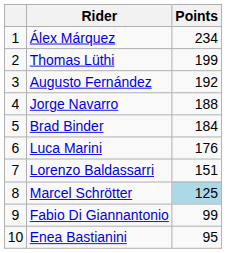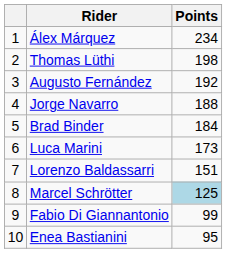Thomas Lüthi | Points: 199 -> 198
Luca Marini | Points: 176 -> 173
